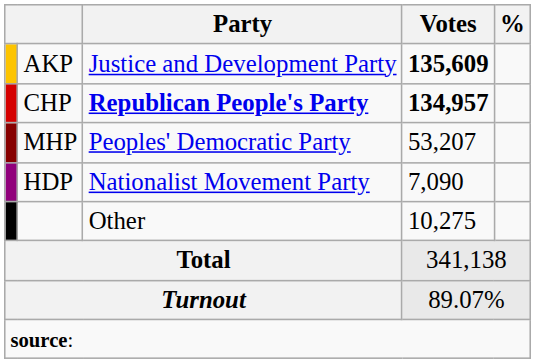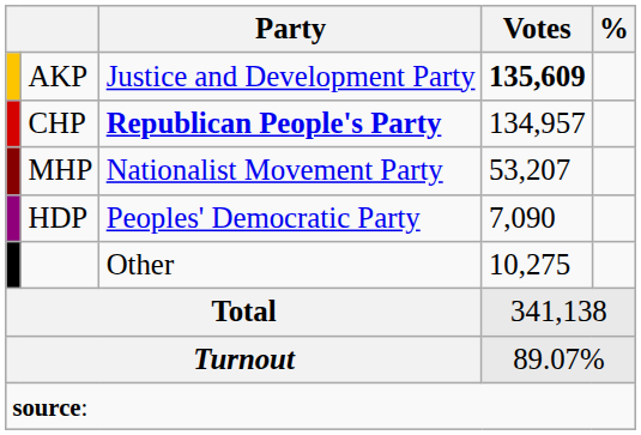CHP | Votes: bold -> normal
MHP | Party: Peoples' Democratic Party -> Nationalist Movement Party
HDP | Party: Nationalist Movement Party -> Peoples' Democratic Party
